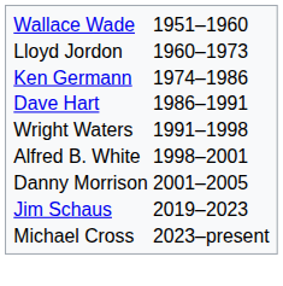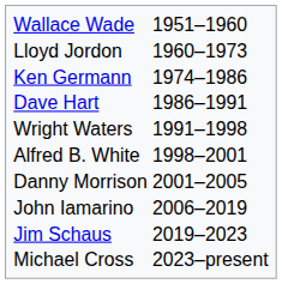+ row: John Iamarino | 2006–2019
